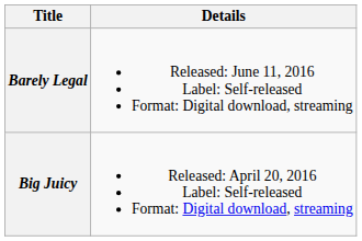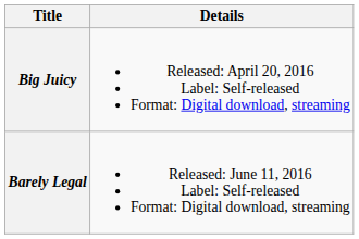rows swapped: Big Juicy <-> Barely Legal
